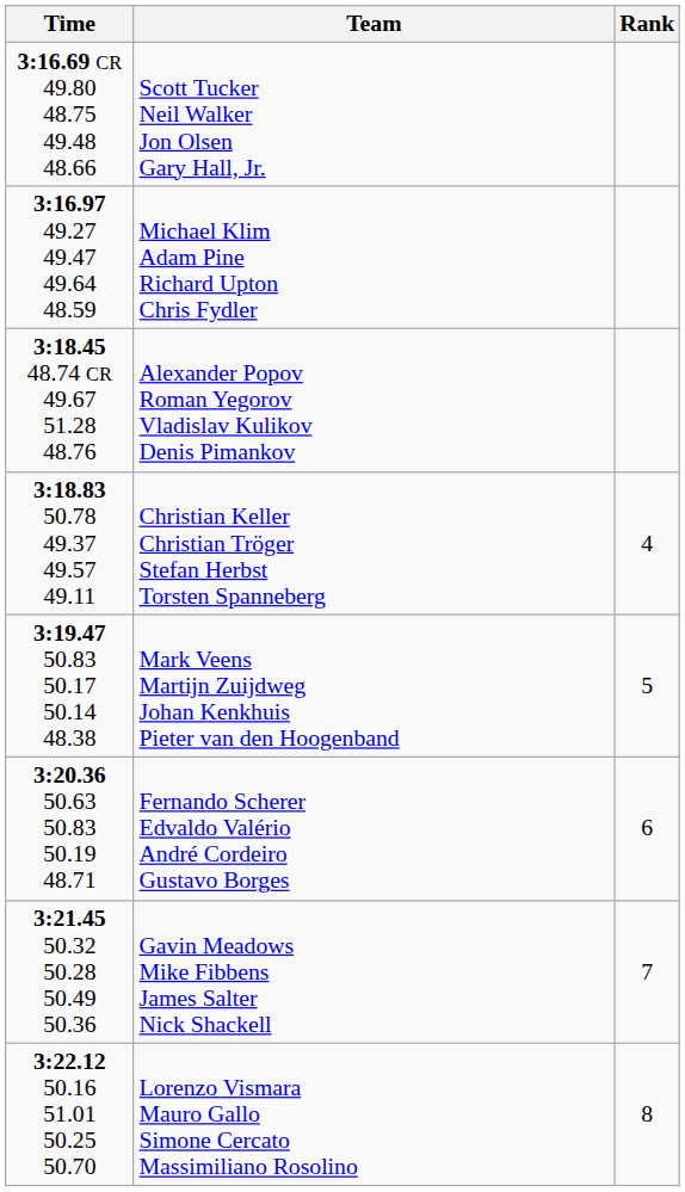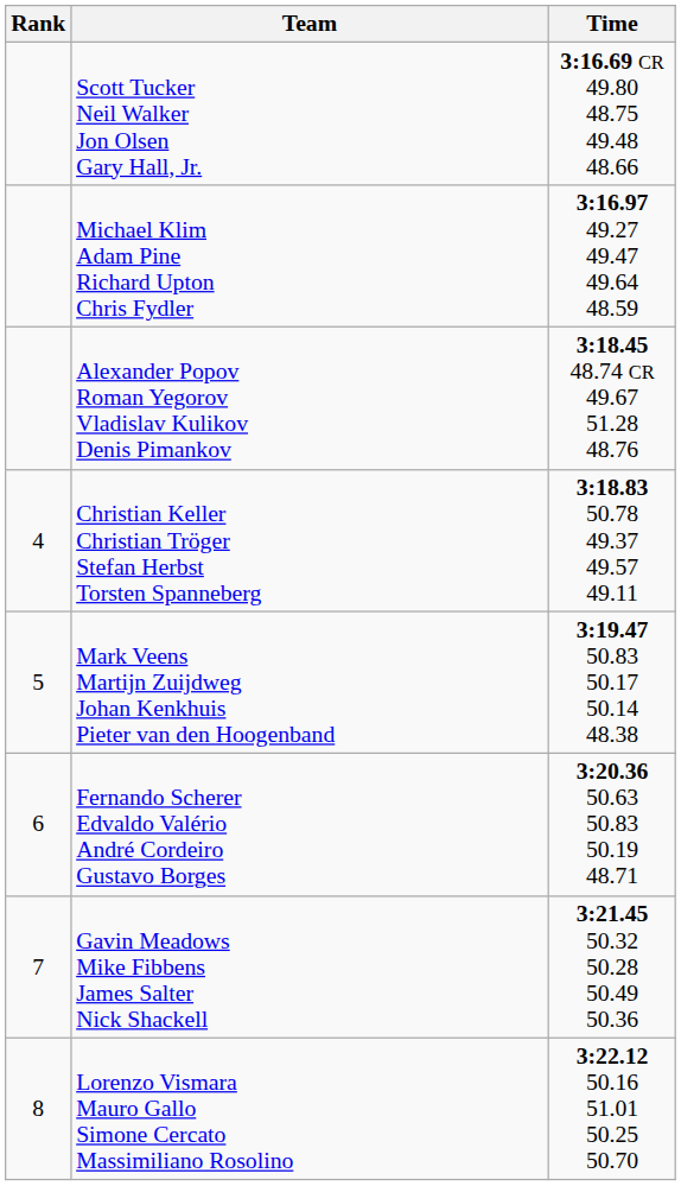columns swapped: Rank <-> Time
